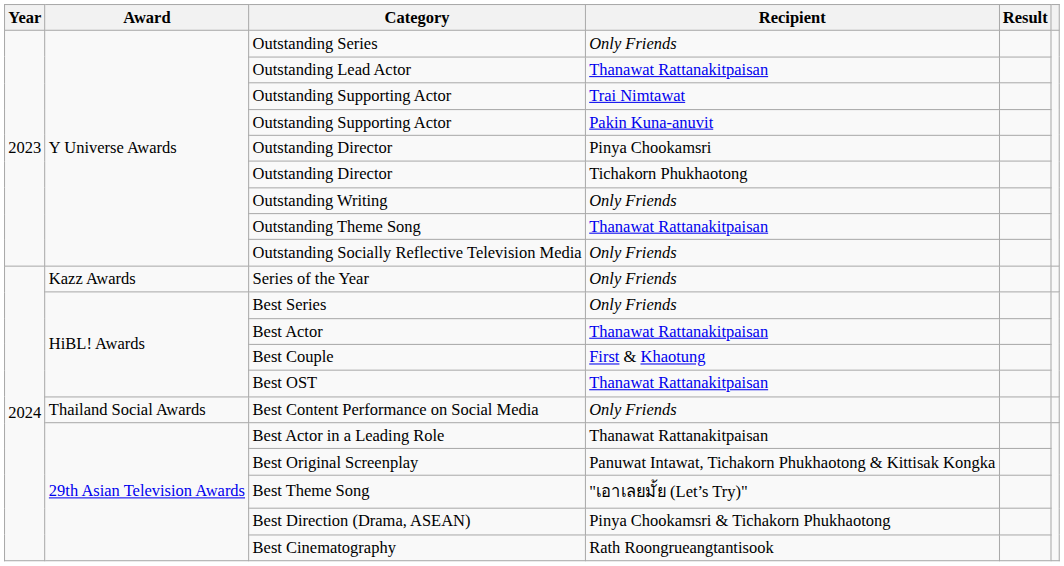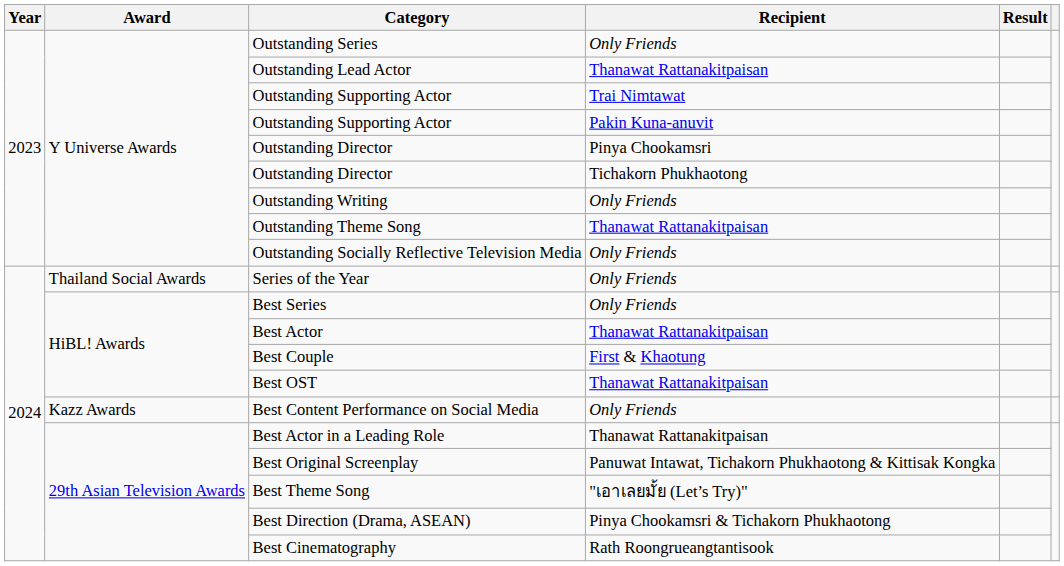Series of the Year | Award: Kazz Awards -> Thailand Social Awards
Best Content Performance on Social Media | Award: Thailand Social Awards -> Kazz Awards
